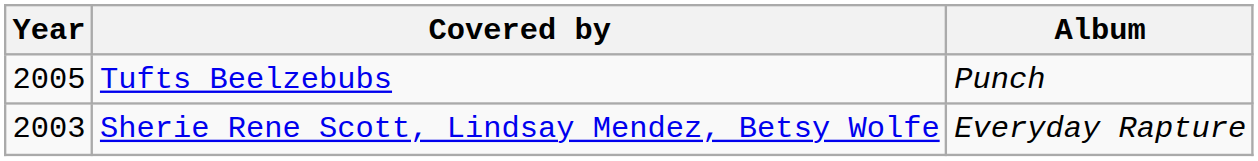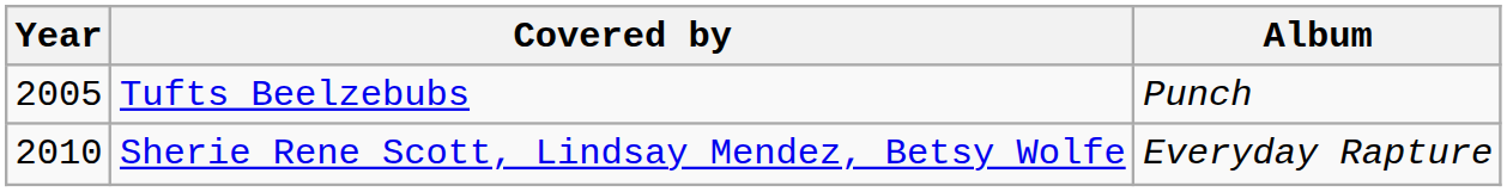Sherie Rene Scott, Lindsay Mendez, Betsy Wolfe | Year: 2003 -> 2010
